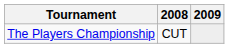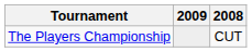columns swapped: 2008 <-> 2009
